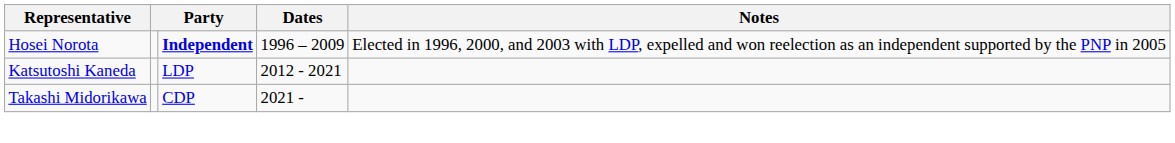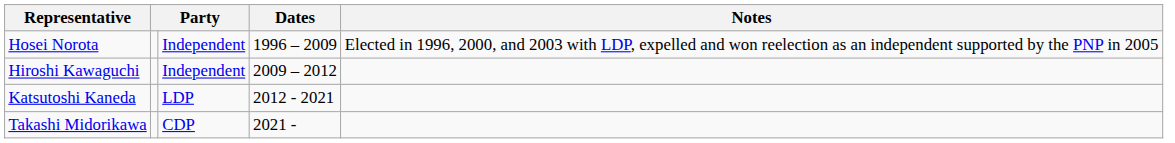Hosei Norota | column 3: bold -> normal
+ row: Hiroshi Kawaguchi | Independent | 2009 – 2012
